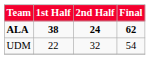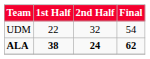rows swapped: UDM <-> ALA
